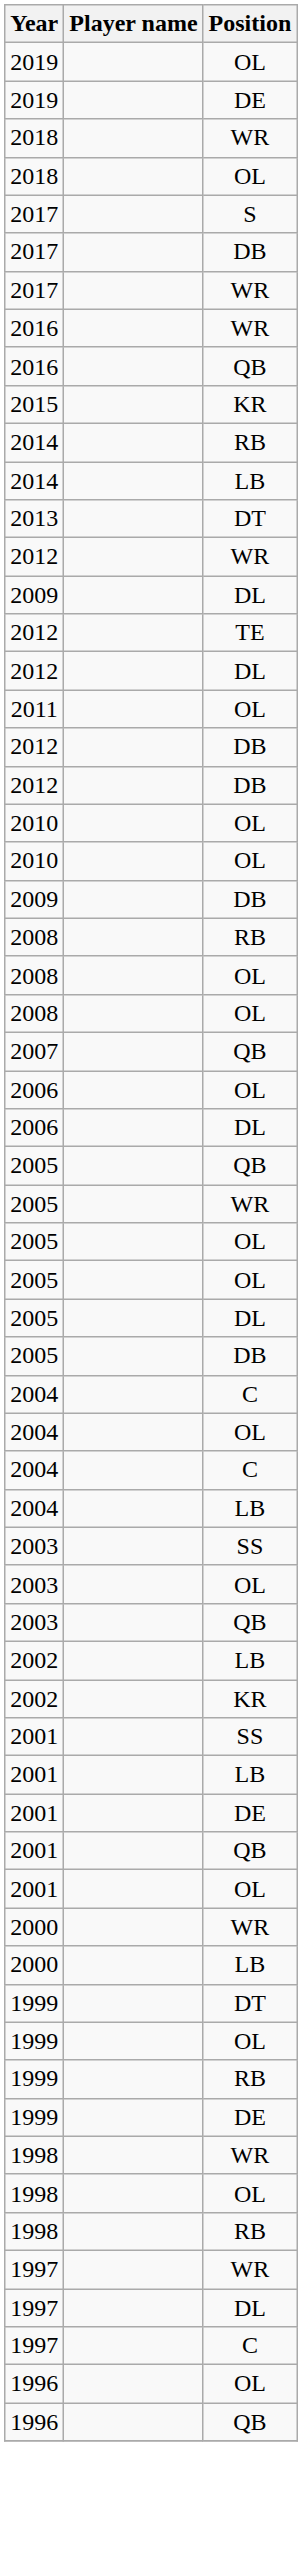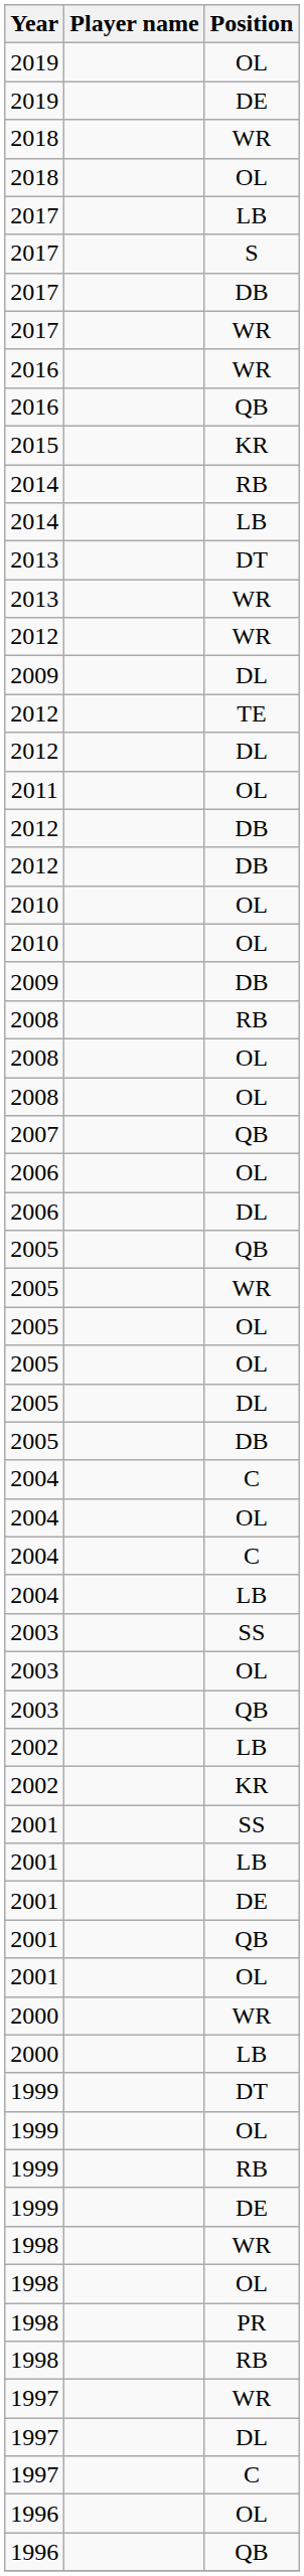+ row: 2017 | LB
+ row: 2013 | WR
+ row: 1998 | PR
